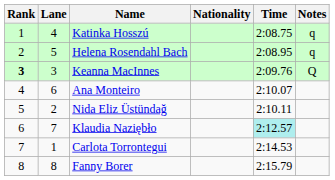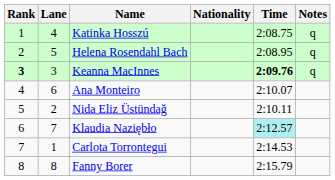Keanna MacInnes | Time: normal -> bold
Keanna MacInnes | Notes: Q -> q
